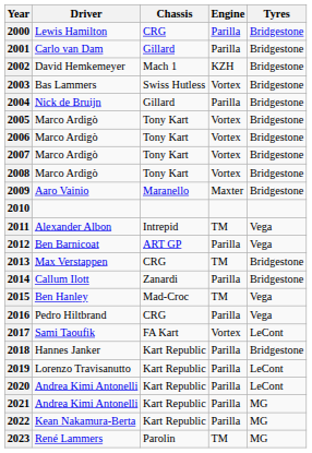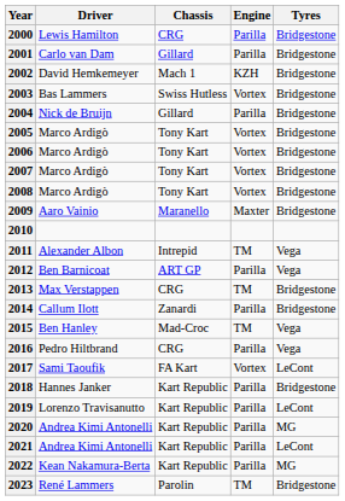2020 | Tyres: LeCont -> MG
2021 | Tyres: MG -> LeCont
2023 | Tyres: MG -> Bridgestone
